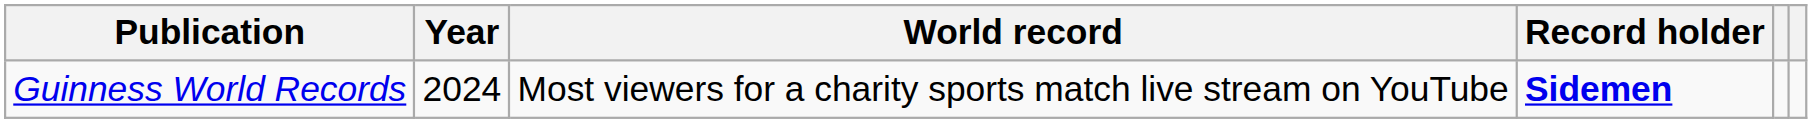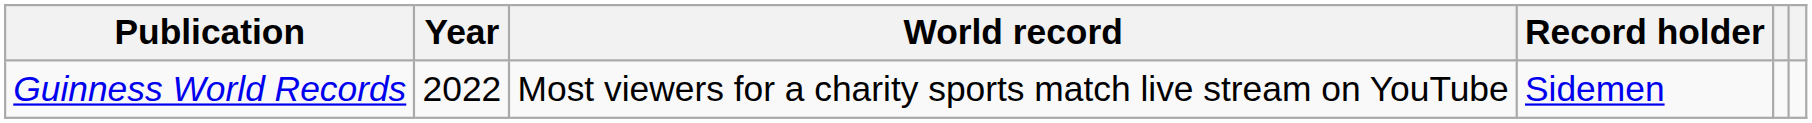Guinness World Records | Year: 2024 -> 2022
Guinness World Records | Record holder: bold -> normal
